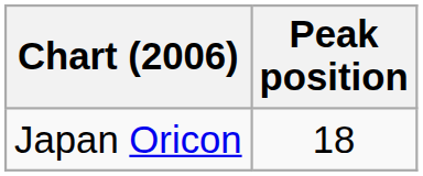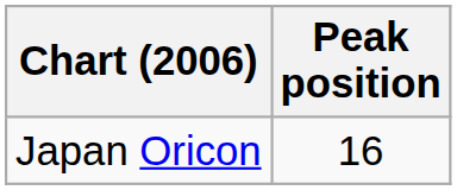Japan Oricon | Peak position: 18 -> 16
